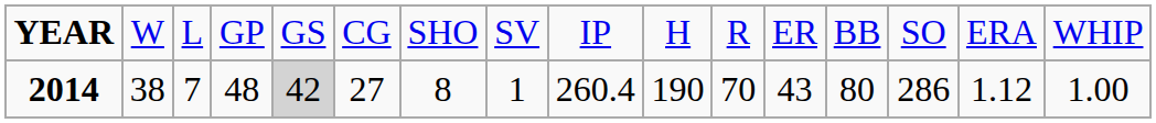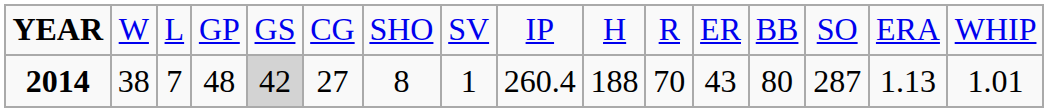2014 | column 10: 190 -> 188
2014 | column 14: 286 -> 287
2014 | column 15: 1.12 -> 1.13
2014 | column 16: 1.00 -> 1.01
